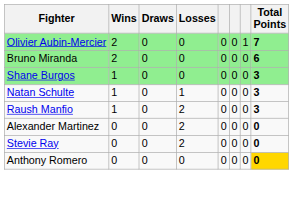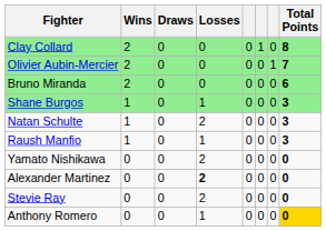+ row: Clay Collard | 2 | 0 | 0 | 0 | 1 | 0 | 8
Shane Burgos | Losses: 0 -> 1
Natan Schulte | Losses: 1 -> 2
Raush Manfio | Losses: 2 -> 1
+ row: Yamato Nishikawa | 0 | 0 | 2 | 0 | 0 | 0 | 0
Alexander Martinez | Losses: normal -> bold
Anthony Romero | Losses: 0 -> 1
